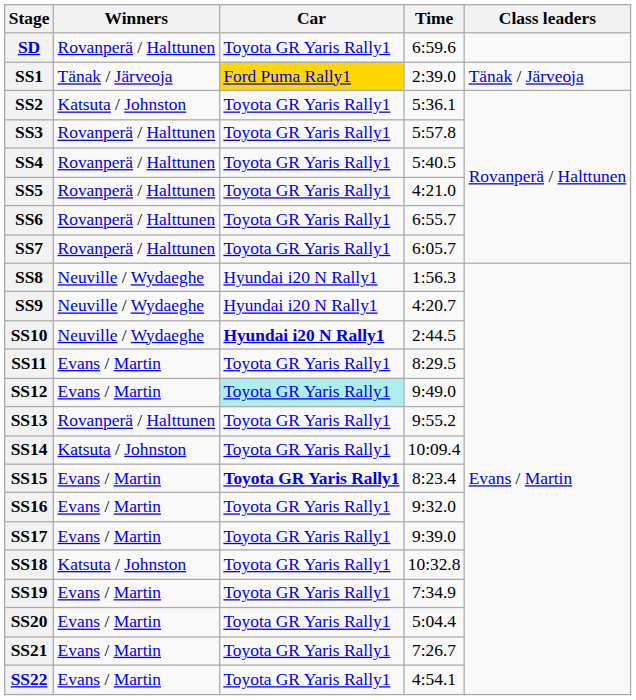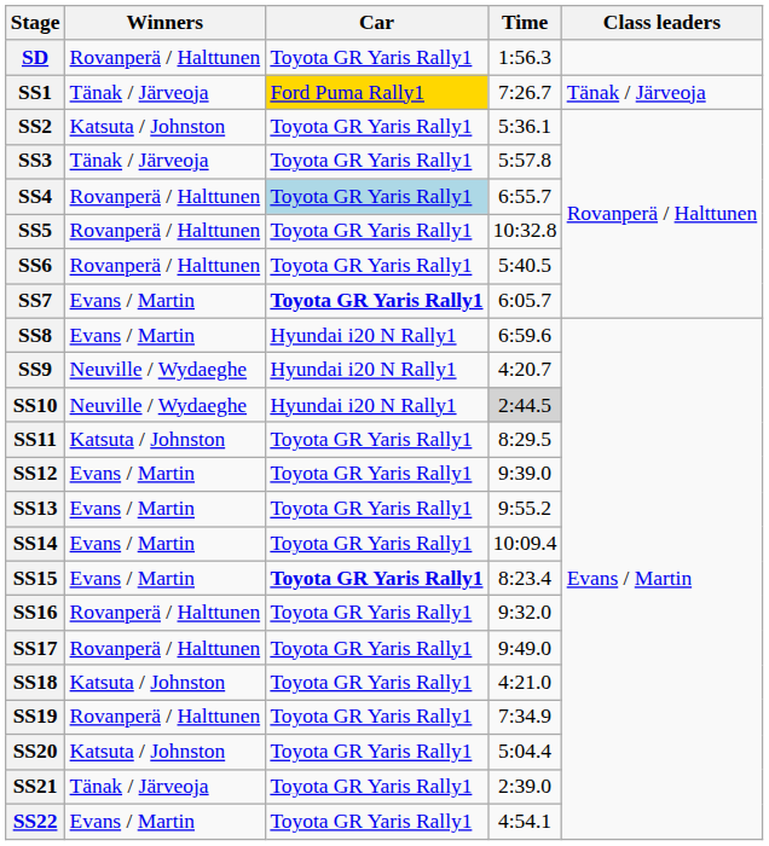SD | Time: 6:59.6 -> 1:56.3
SS1 | Time: 2:39.0 -> 7:26.7
SS3 | Winners: Rovanperä / Halttunen -> Tänak / Järveoja
SS4 | Car: no background -> lightblue background
SS4 | Time: 5:40.5 -> 6:55.7
SS5 | Time: 4:21.0 -> 10:32.8
SS6 | Time: 6:55.7 -> 5:40.5
SS7 | Winners: Rovanperä / Halttunen -> Evans / Martin
SS7 | Car: normal -> bold
SS8 | Winners: Neuville / Wydaeghe -> Evans / Martin
SS8 | Time: 1:56.3 -> 6:59.6
SS10 | Car: bold -> normal
SS10 | Time: no background -> lightgrey background
SS11 | Winners: Evans / Martin -> Katsuta / Johnston
SS12 | Car: paleturquoise background -> no background
SS12 | Time: 9:49.0 -> 9:39.0
SS13 | Winners: Rovanperä / Halttunen -> Evans / Martin
SS14 | Winners: Katsuta / Johnston -> Evans / Martin
SS16 | Winners: Evans / Martin -> Rovanperä / Halttunen
SS17 | Winners: Evans / Martin -> Rovanperä / Halttunen
SS17 | Time: 9:39.0 -> 9:49.0
SS18 | Time: 10:32.8 -> 4:21.0
SS19 | Winners: Evans / Martin -> Rovanperä / Halttunen
SS20 | Winners: Evans / Martin -> Katsuta / Johnston
SS21 | Winners: Evans / Martin -> Tänak / Järveoja
SS21 | Time: 7:26.7 -> 2:39.0
